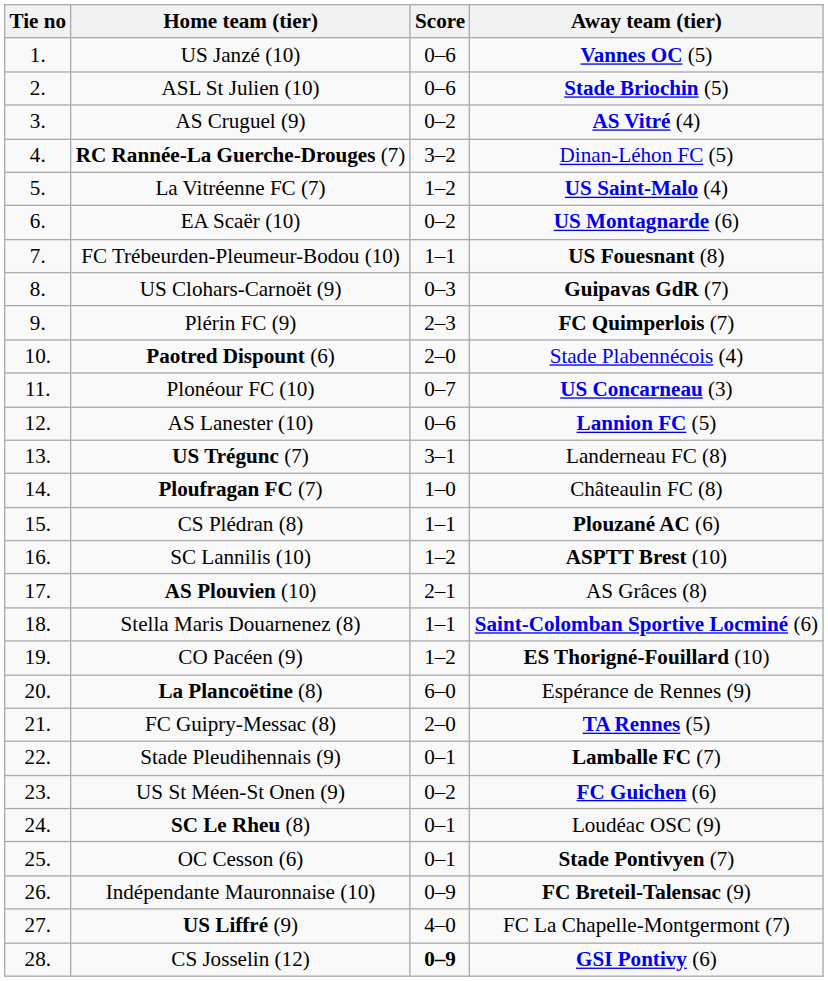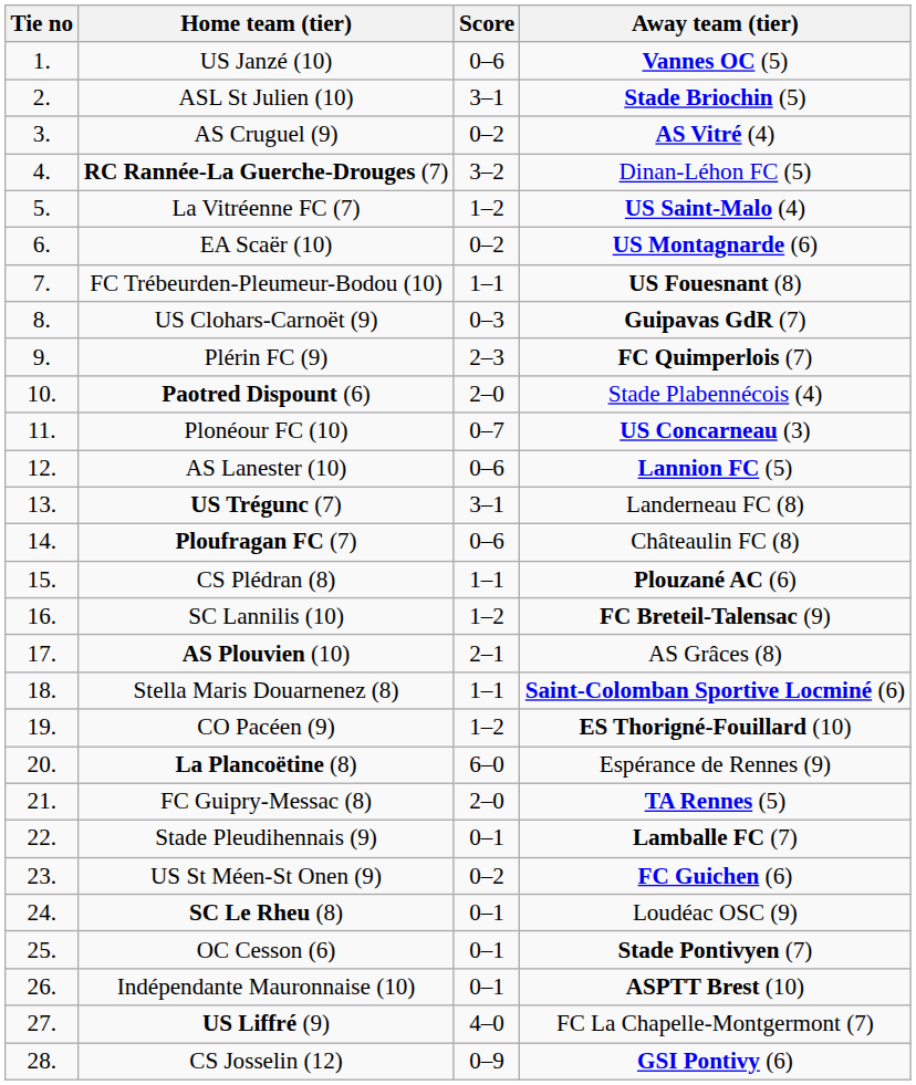ASL St Julien (10) | Score: 0–6 -> 3–1
Ploufragan FC (7) | Score: 1–0 -> 0–6
SC Lannilis (10) | Away team (tier): ASPTT Brest (10) -> FC Breteil-Talensac (9)
Indépendante Mauronnaise (10) | Score: 0–9 -> 0–1
Indépendante Mauronnaise (10) | Away team (tier): FC Breteil-Talensac (9) -> ASPTT Brest (10)
CS Josselin (12) | Score: bold -> normal
